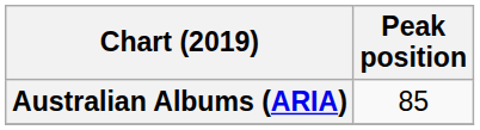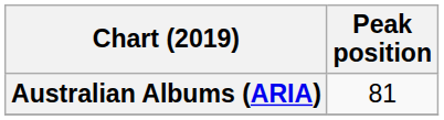Australian Albums (ARIA) | Peak position: 85 -> 81
